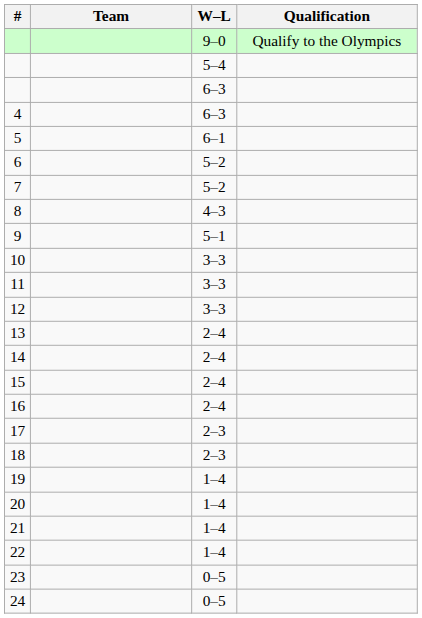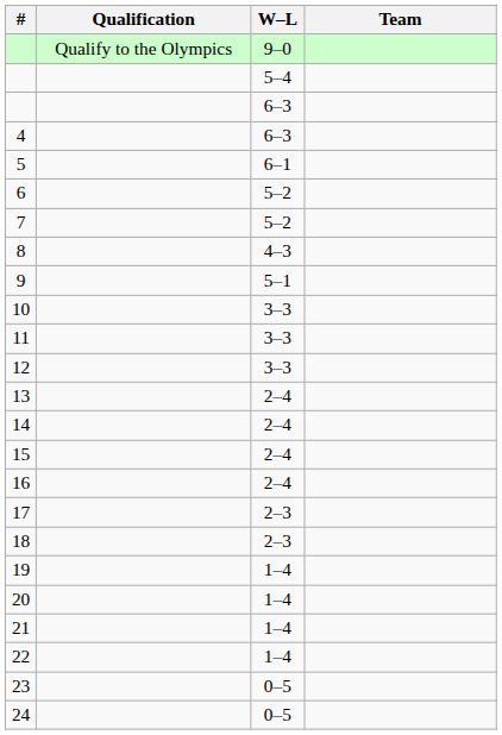columns swapped: Team <-> Qualification
